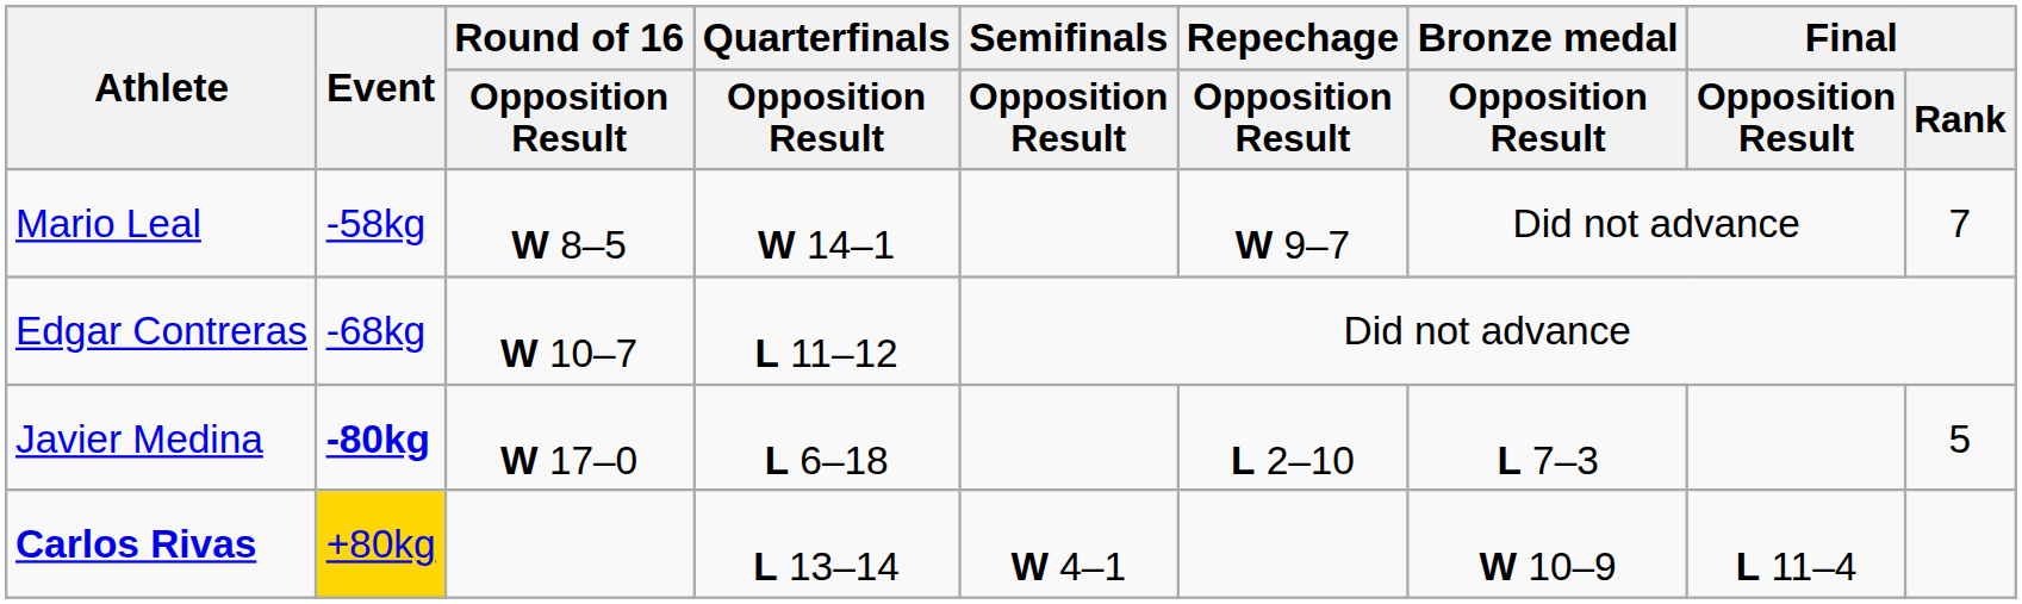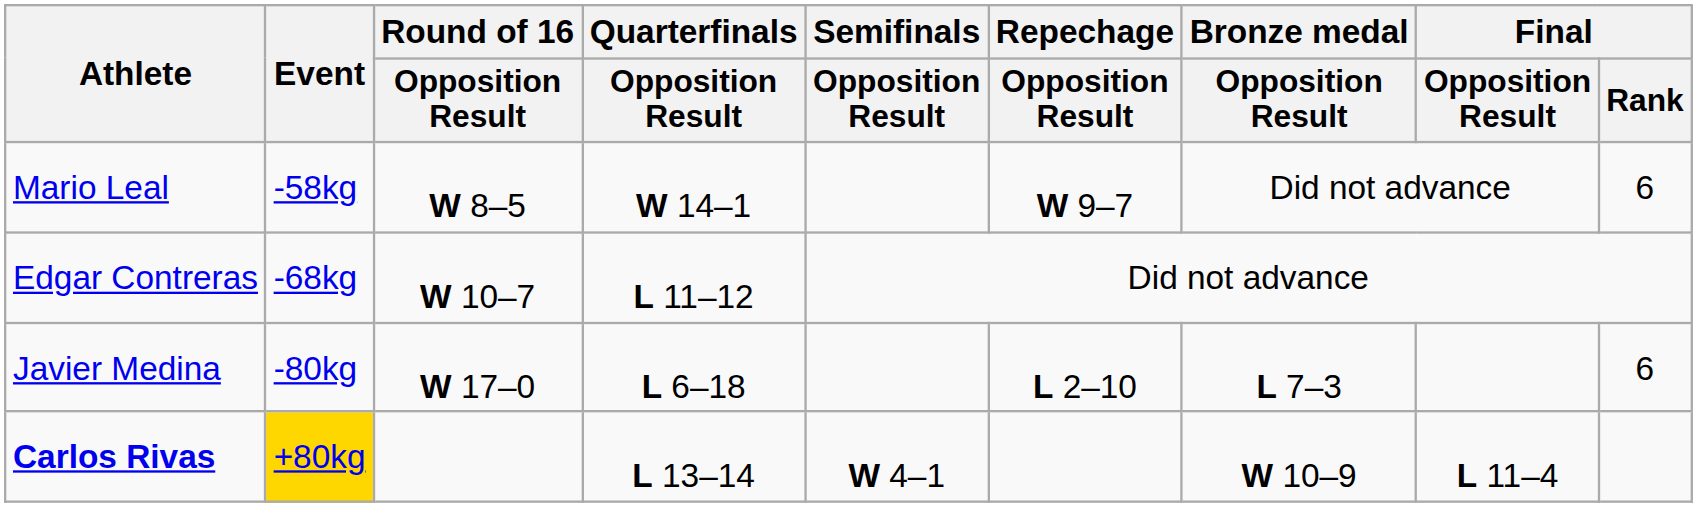Mario Leal | Final / Rank: 7 -> 6
Javier Medina | Event: bold -> normal
Javier Medina | Final / Rank: 5 -> 6
